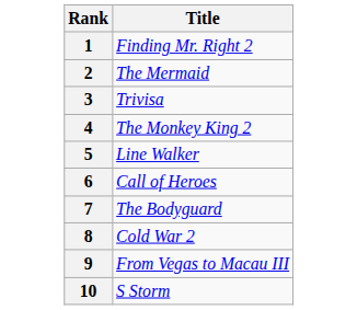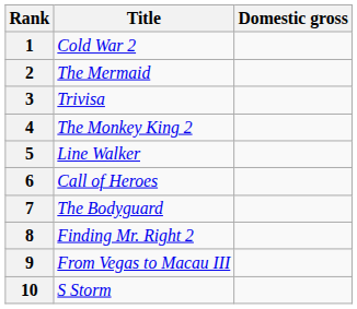+ column: Domestic gross
1 | Title: Finding Mr. Right 2 -> Cold War 2
8 | Title: Cold War 2 -> Finding Mr. Right 2
